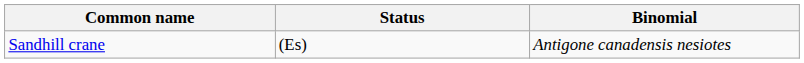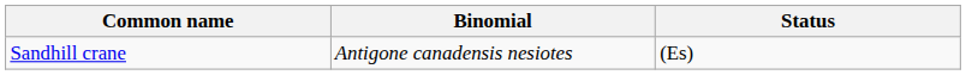columns swapped: Binomial <-> Status
